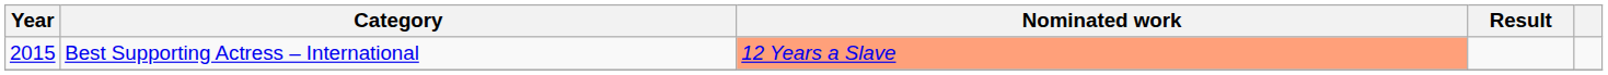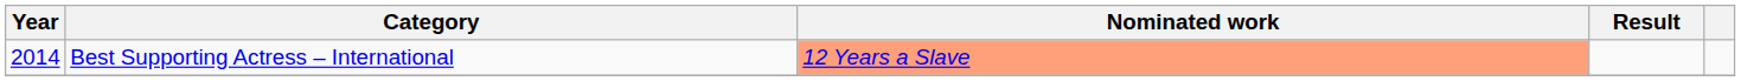Best Supporting Actress – International | Year: 2015 -> 2014
